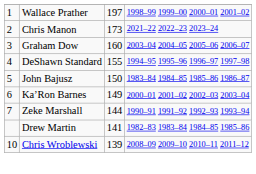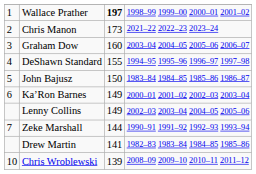Wallace Prather | column 3: normal -> bold
+ row: Lenny Collins | 149 | 2002–03 2003–04 2004–05 2005–06
